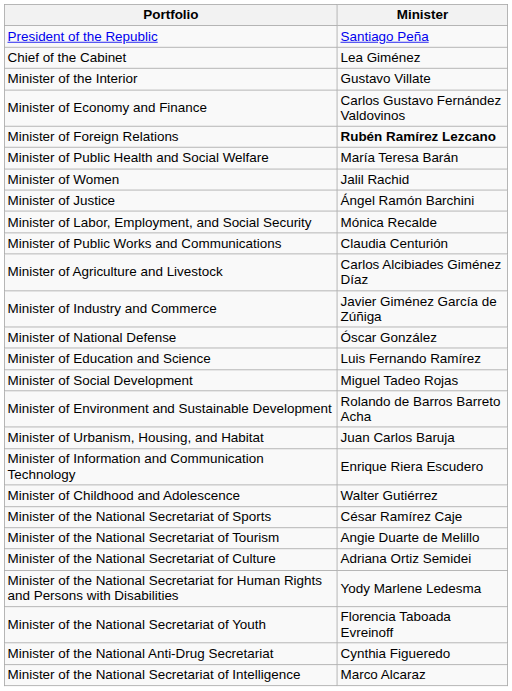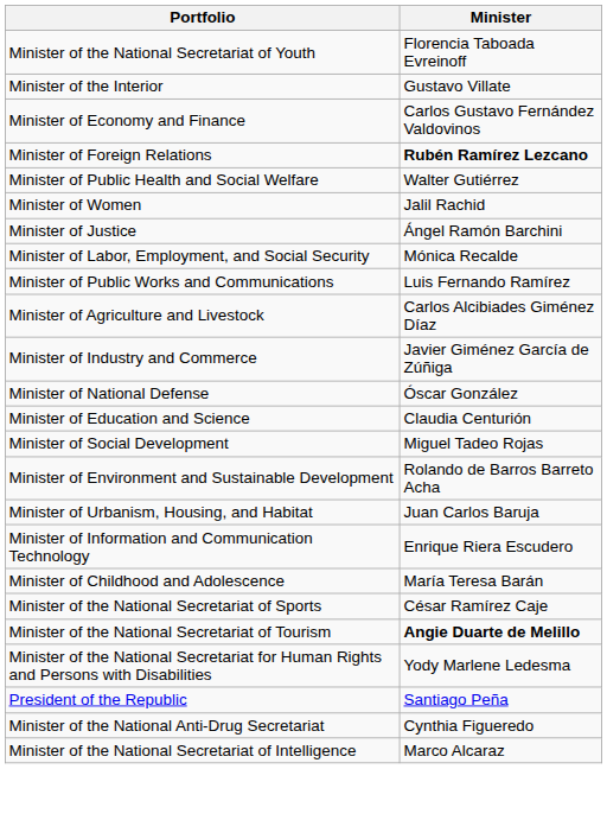rows swapped: President of the Republic <-> Minister of the National Secretariat of Youth
- row: Chief of the Cabinet | Lea Giménez
Minister of Public Health and Social Welfare | Minister: María Teresa Barán -> Walter Gutiérrez
Minister of Public Works and Communications | Minister: Claudia Centurión -> Luis Fernando Ramírez
Minister of Education and Science | Minister: Luis Fernando Ramírez -> Claudia Centurión
Minister of Childhood and Adolescence | Minister: Walter Gutiérrez -> María Teresa Barán
Minister of the National Secretariat of Tourism | Minister: normal -> bold
- row: Minister of the National Secretariat of Culture | Adriana Ortiz Semidei
